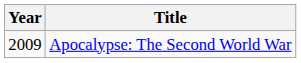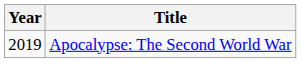Apocalypse: The Second World War | Year: 2009 -> 2019
